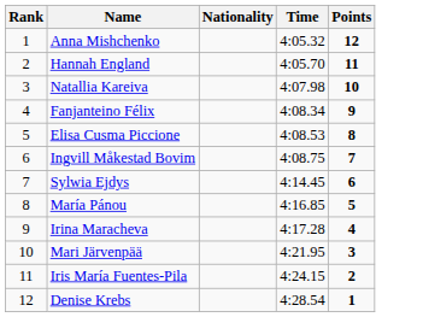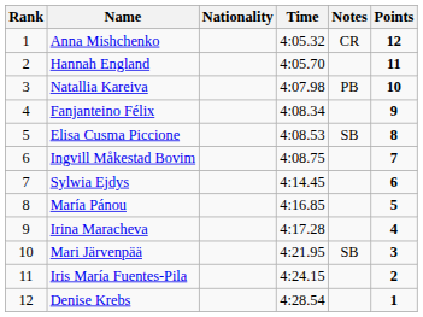+ column: Notes | CR | PB | SB | SB
